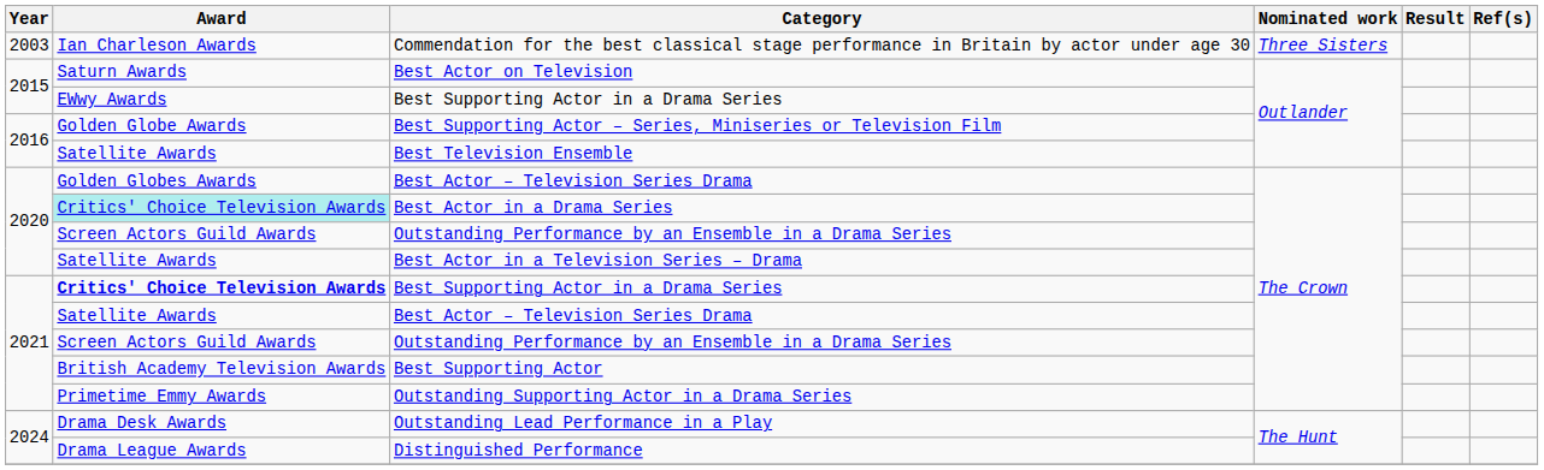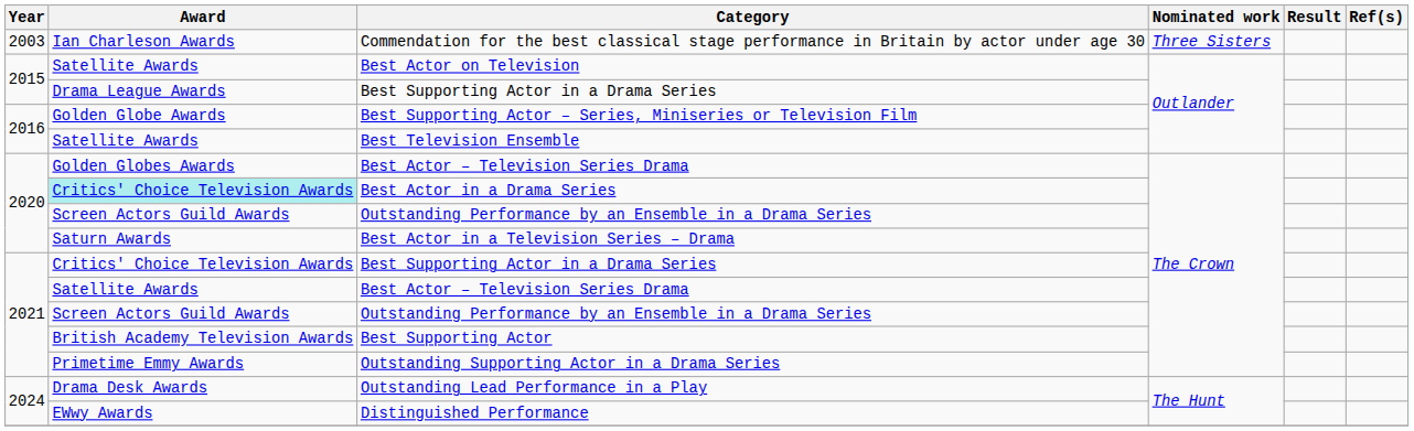Best Actor on Television | Award: Saturn Awards -> Satellite Awards
2015 / Best Supporting Actor in a Drama Series | Award: EWwy Awards -> Drama League Awards
Best Actor in a Television Series – Drama | Award: Satellite Awards -> Saturn Awards
2021 / Best Supporting Actor in a Drama Series | Award: bold -> normal
Distinguished Performance | Award: Drama League Awards -> EWwy Awards
